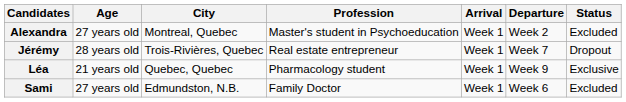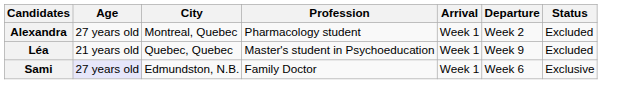Alexandra | Profession: Master's student in Psychoeducation -> Pharmacology student
- row: Jérémy | 28 years old | Trois-Rivières, Quebec | Real estate entrepreneur | Week 1 | Week 7 | Dropout
Léa | Profession: Pharmacology student -> Master's student in Psychoeducation
Léa | Status: Exclusive -> Excluded
Sami | Age: no background -> lavender background
Sami | Status: Excluded -> Exclusive
